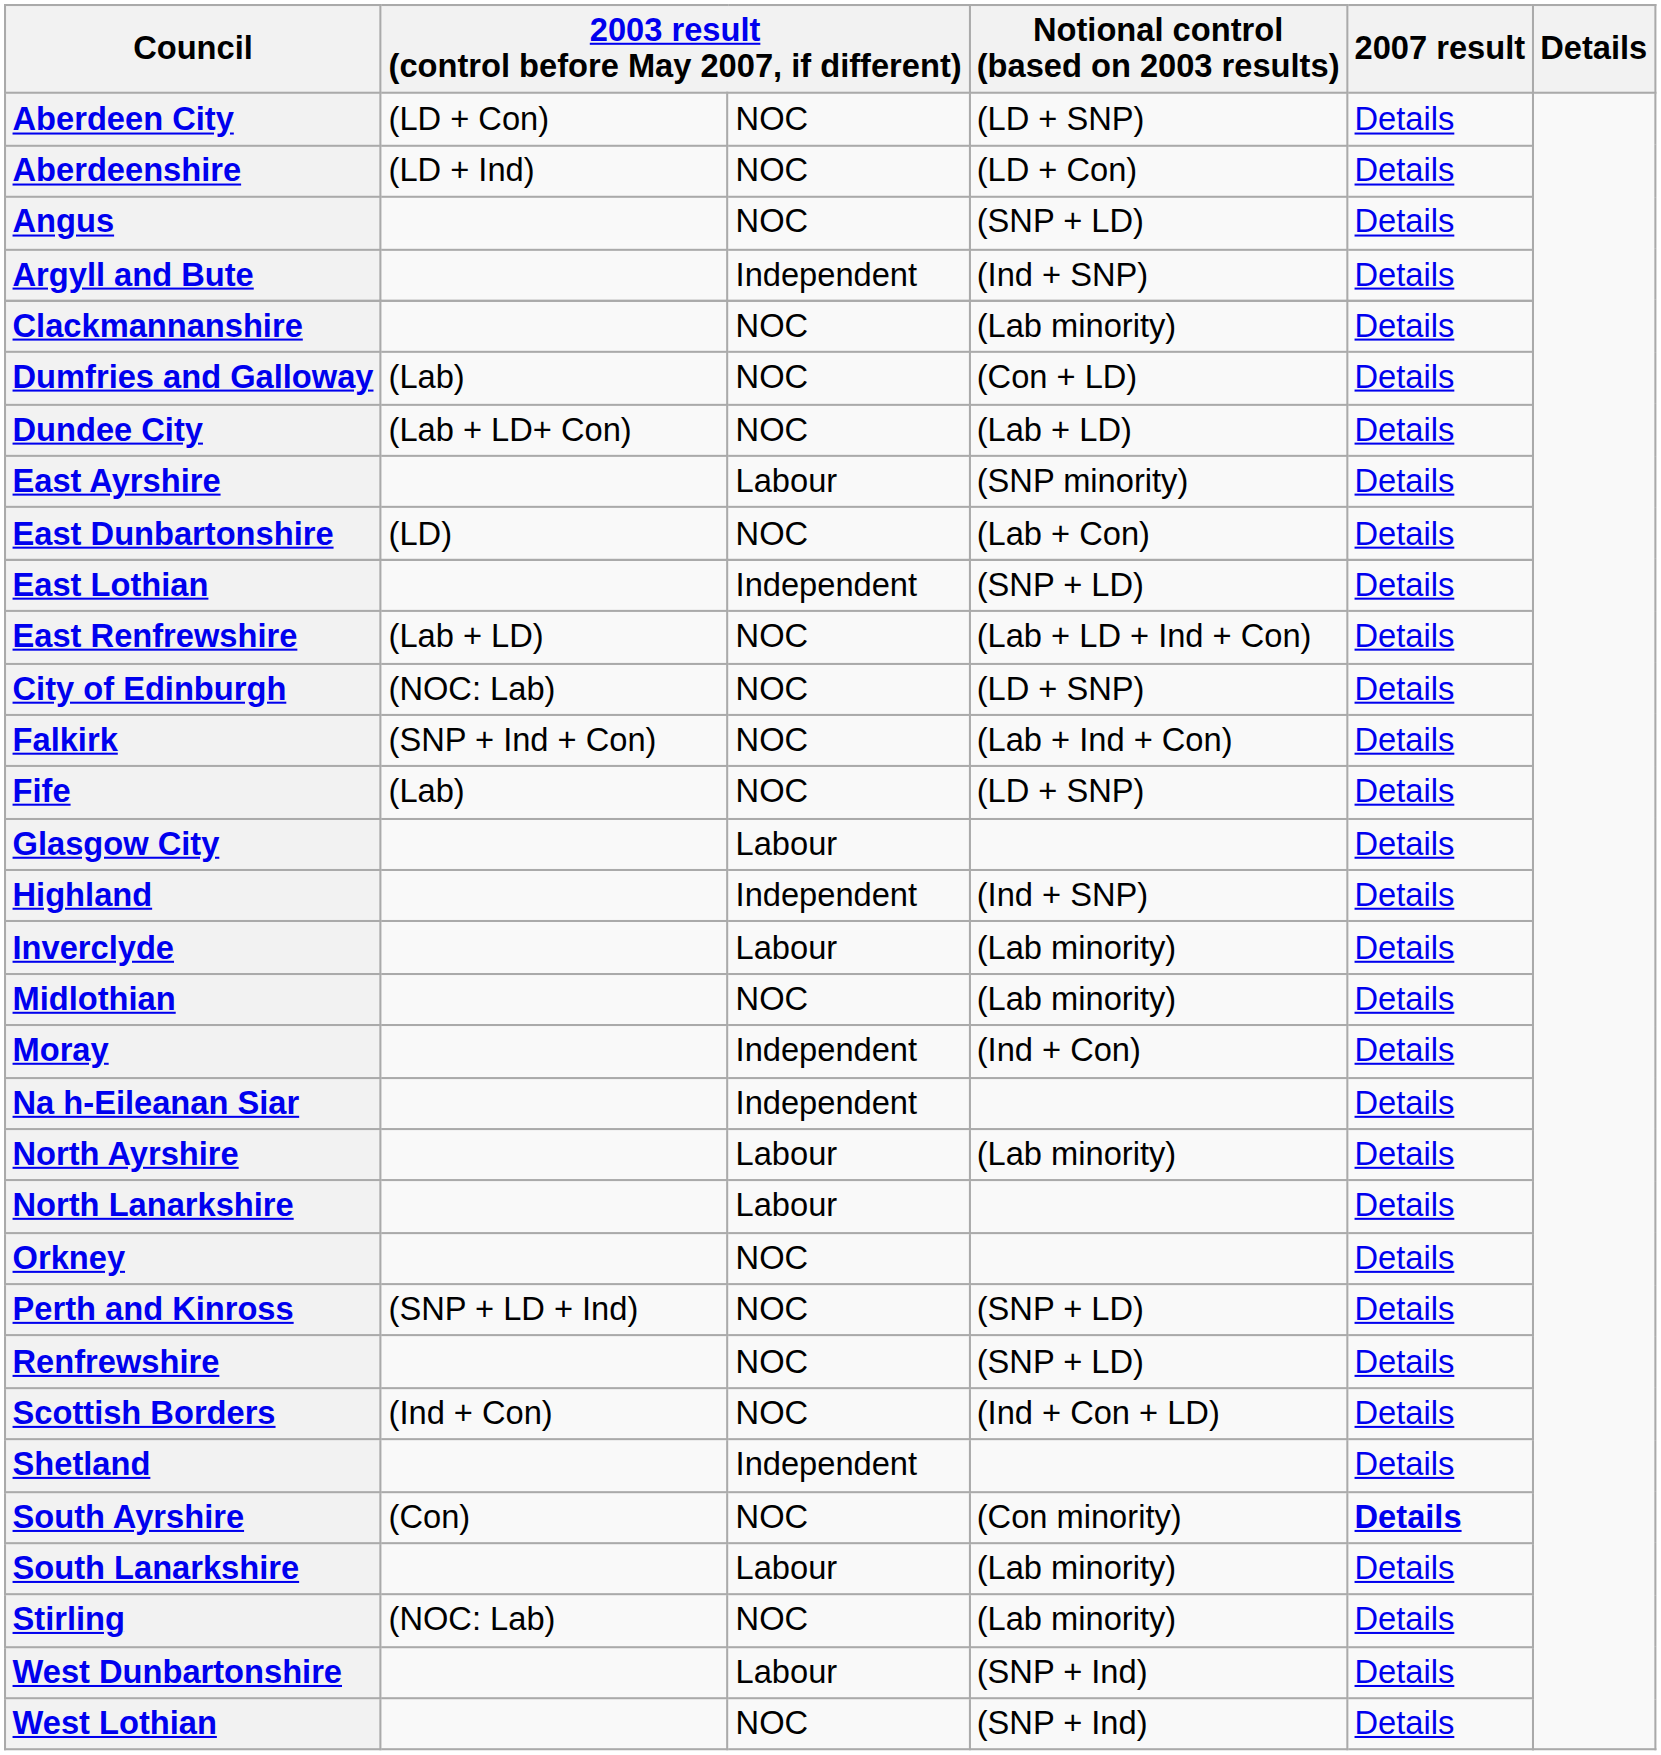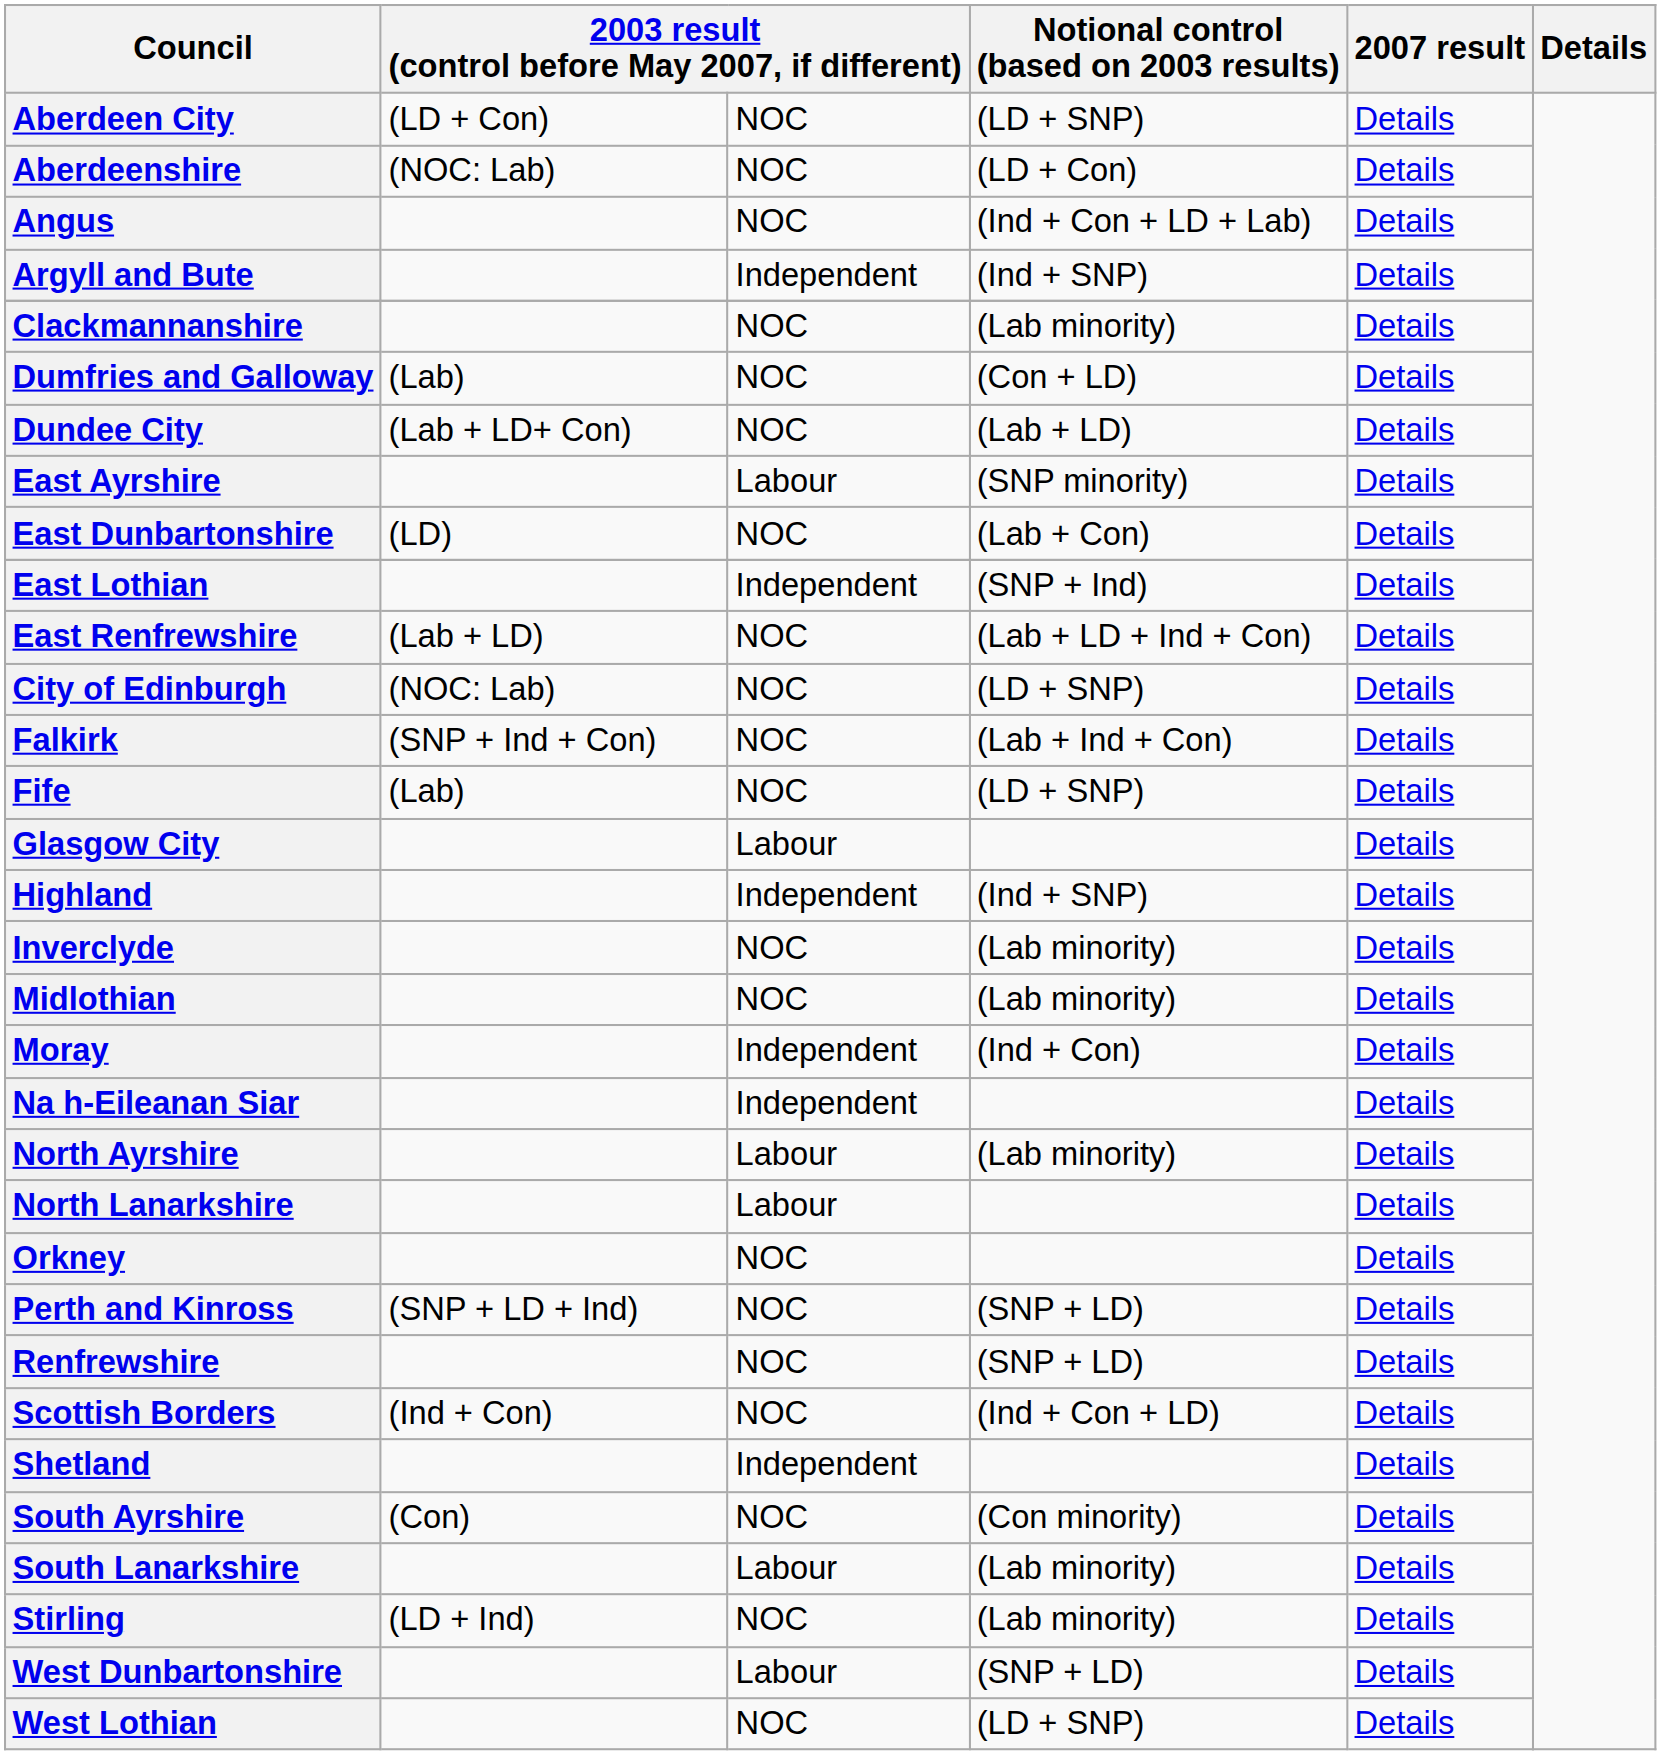Aberdeenshire | column 2: (LD + Ind) -> (NOC: Lab)
Angus | Notional control (based on 2003 results): (SNP + LD) -> (Ind + Con + LD + Lab)
East Lothian | Notional control (based on 2003 results): (SNP + LD) -> (SNP + Ind)
Inverclyde | column 3: Labour -> NOC
South Ayrshire | column 5: bold -> normal
Stirling | column 2: (NOC: Lab) -> (LD + Ind)
West Dunbartonshire | Notional control (based on 2003 results): (SNP + Ind) -> (SNP + LD)
West Lothian | Notional control (based on 2003 results): (SNP + Ind) -> (LD + SNP)
